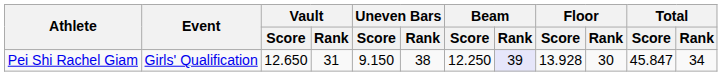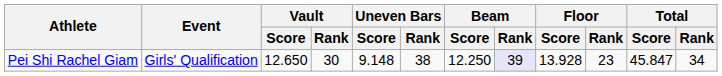Pei Shi Rachel Giam | Vault / Rank: 31 -> 30
Pei Shi Rachel Giam | Uneven Bars / Score: 9.150 -> 9.148
Pei Shi Rachel Giam | Floor / Rank: 30 -> 23
